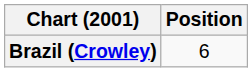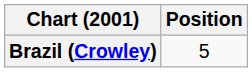Brazil (Crowley) | Position: 6 -> 5
